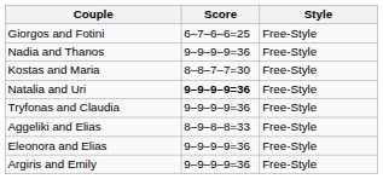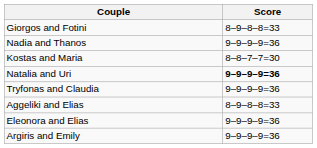- column: Style | Free-Style | Free-Style | Free-Style | Free-Style | Free-Style | Free-Style | Free-Style | Free-Style
Giorgos and Fotini | Score: 6–7–6–6=25 -> 8–9–8–8=33
